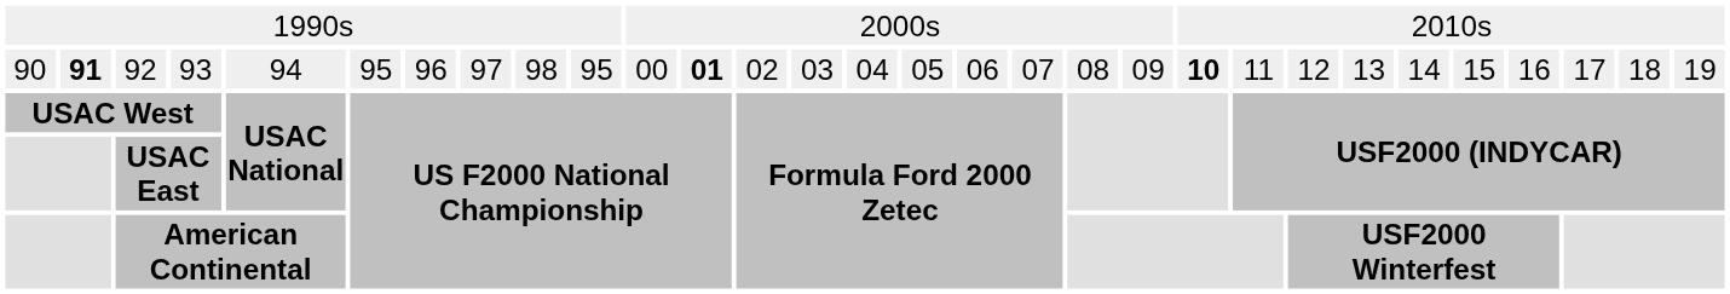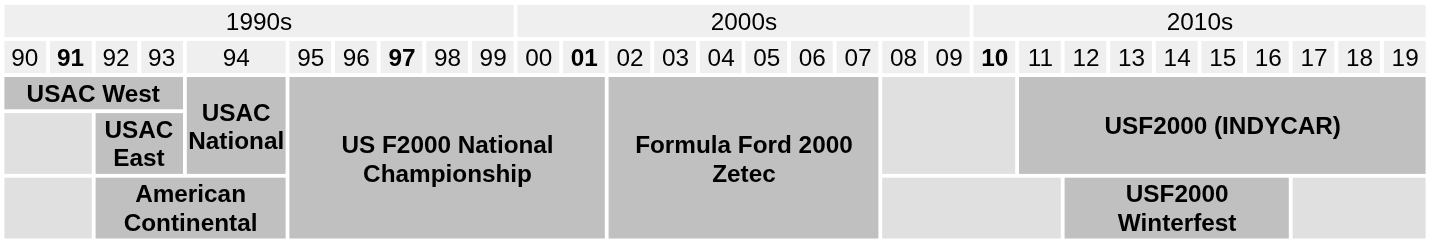92 | column 8: normal -> bold
92 | column 10: 95 -> 99
